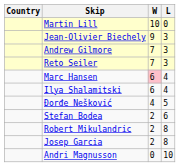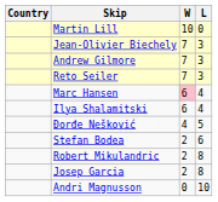Jean-Olivier Biechely | W: 9 -> 7
